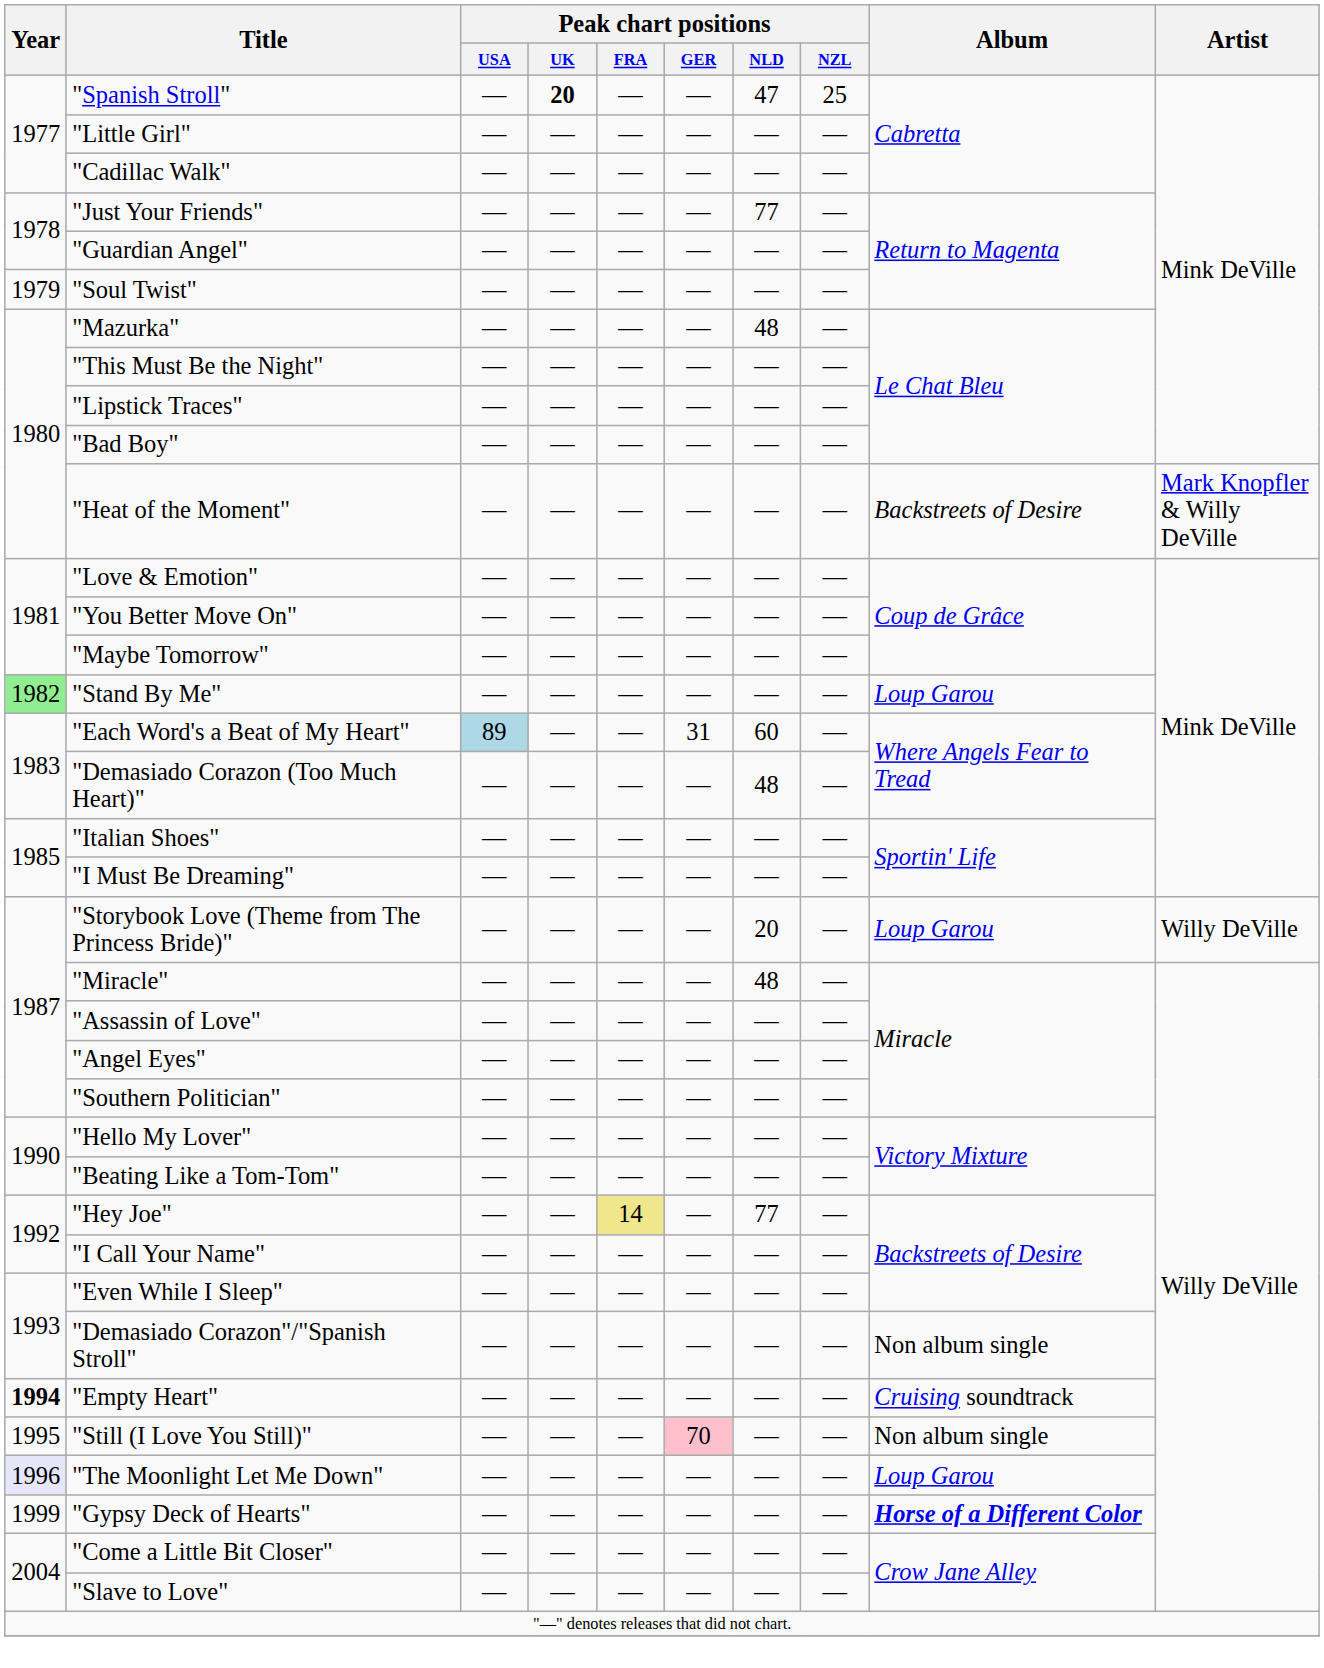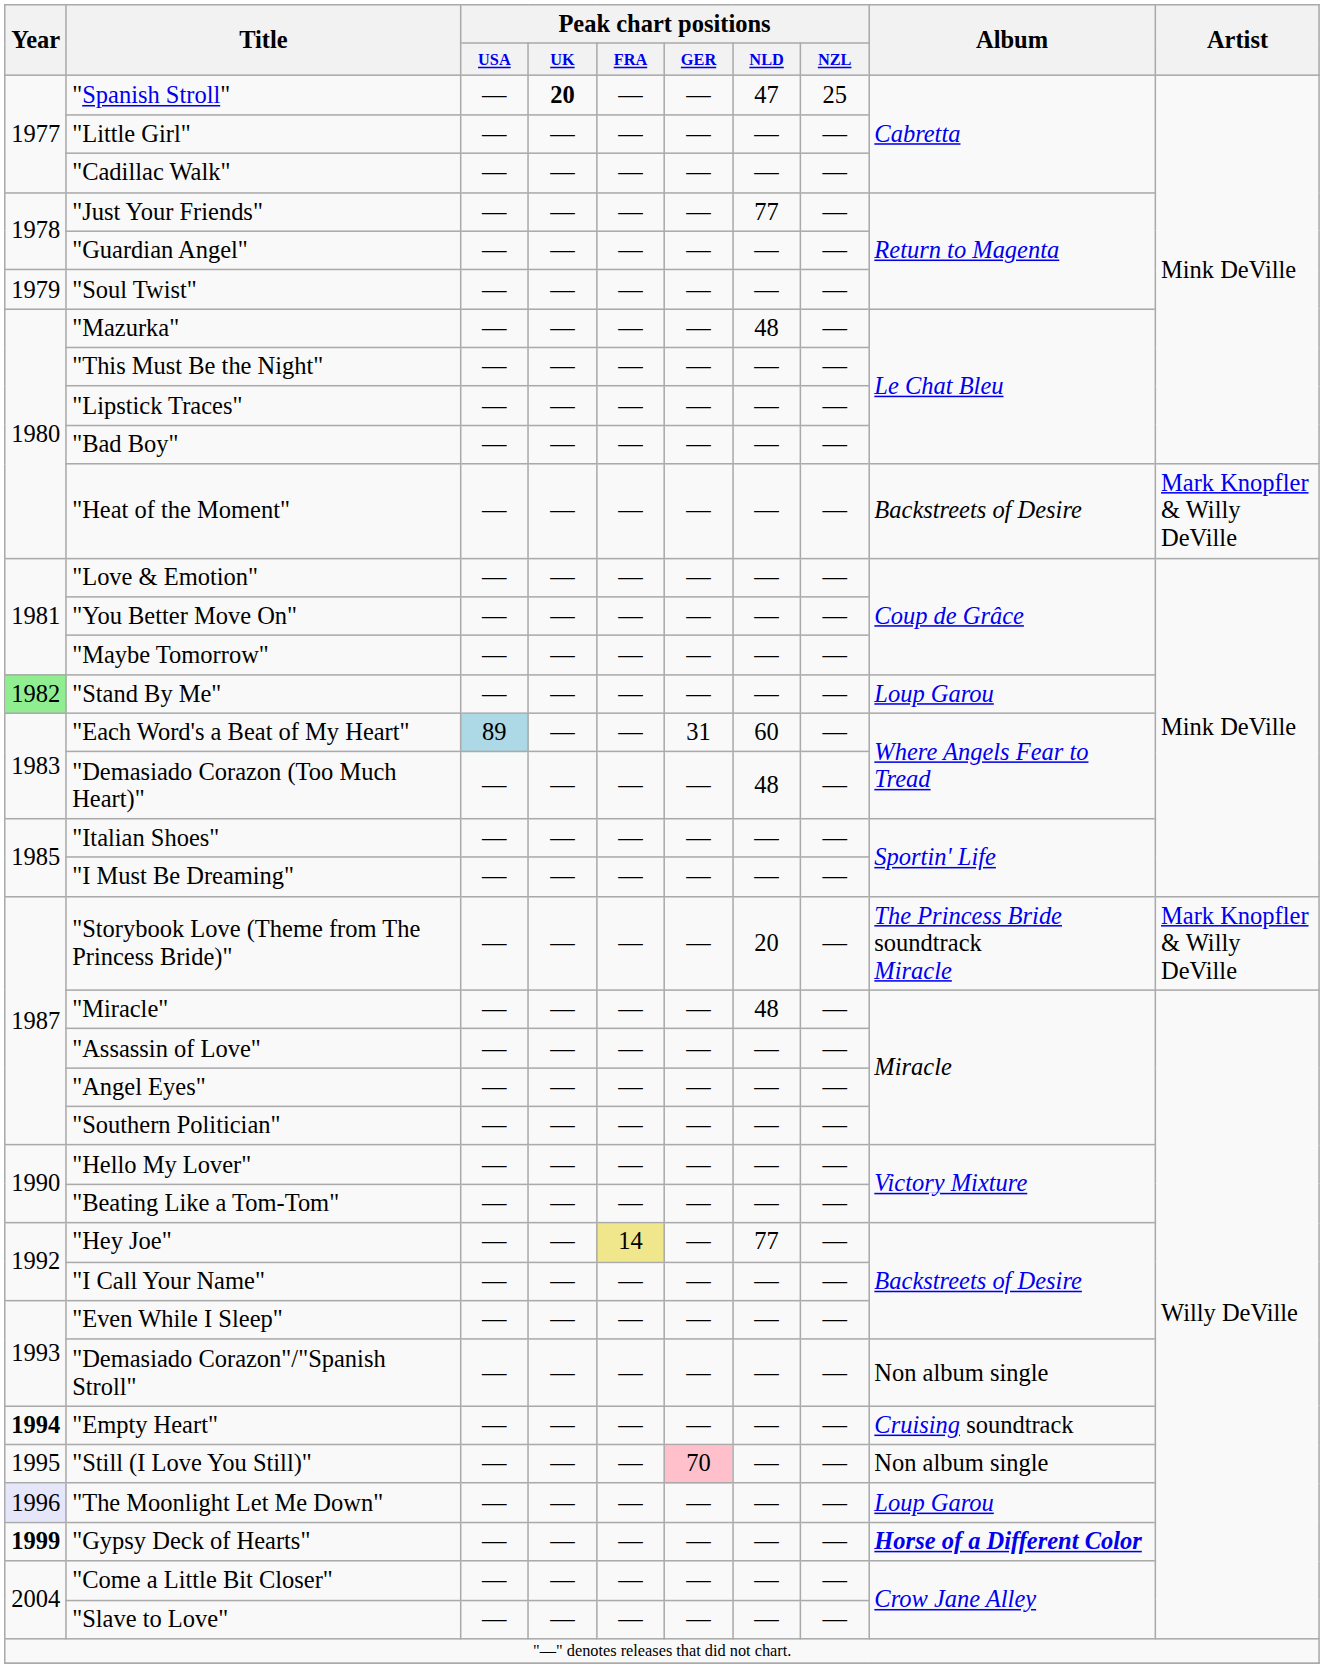"Storybook Love (Theme from The Princess Bride)" | Album: Loup Garou -> The Princess Bride soundtrack Miracle
"Storybook Love (Theme from The Princess Bride)" | Artist: Willy DeVille -> Mark Knopfler & Willy DeVille
"Gypsy Deck of Hearts" | Year: normal -> bold
